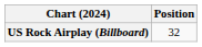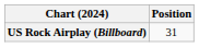US Rock Airplay (Billboard) | Position: 32 -> 31
